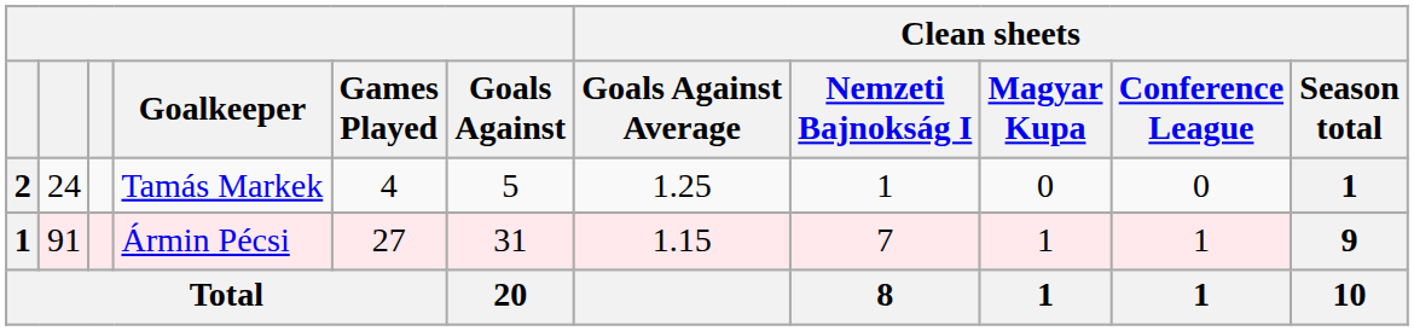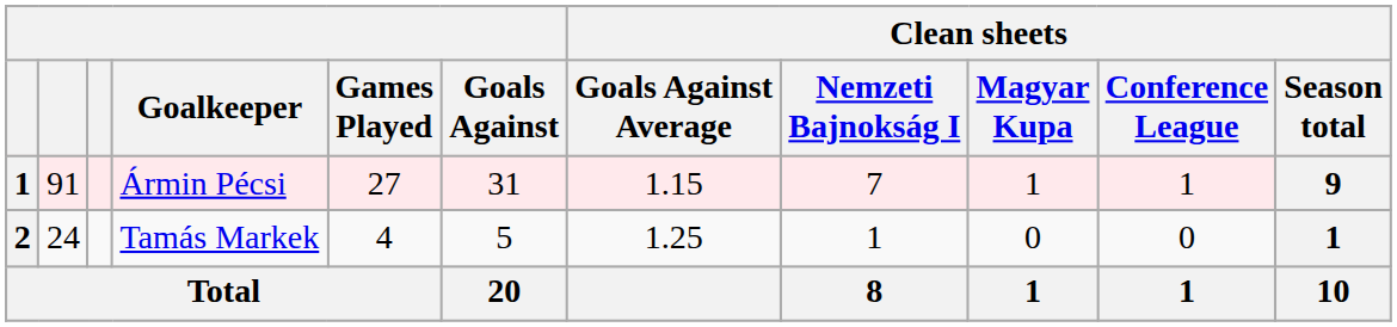rows swapped: Ármin Pécsi <-> Tamás Markek
